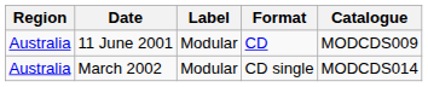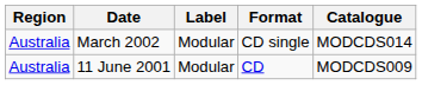rows swapped: 11 June 2001 <-> March 2002
